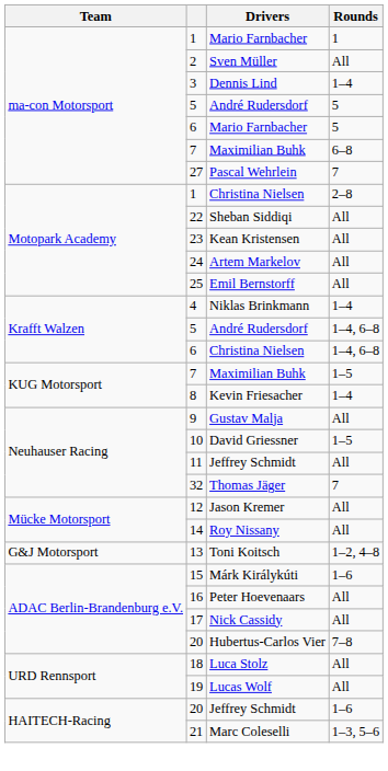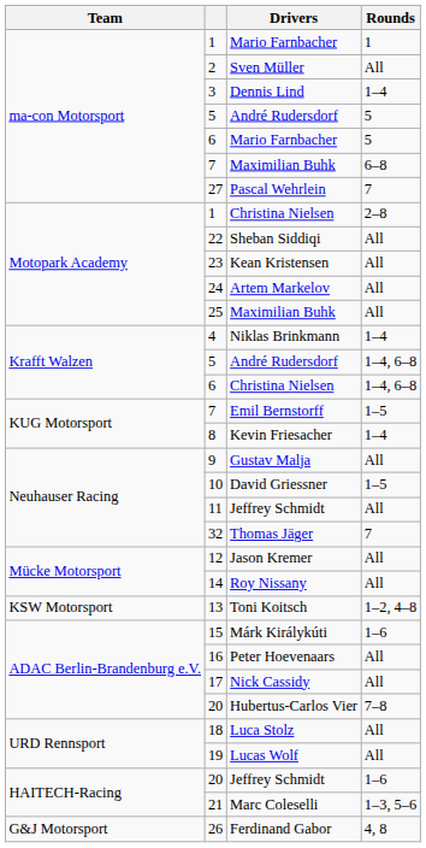25 | Drivers: Emil Bernstorff -> Maximilian Buhk
7 / 1–5 | Drivers: Maximilian Buhk -> Emil Bernstorff
13 | Team: G&J Motorsport -> KSW Motorsport
+ row: G&J Motorsport | 26 | Ferdinand Gabor | 4, 8
